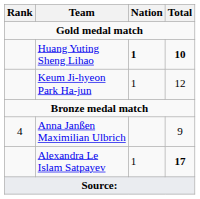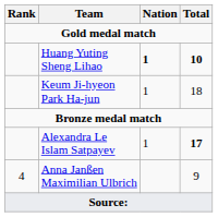Keum Ji-hyeon Park Ha-jun | Total: 12 -> 18
rows swapped: Alexandra Le Islam Satpayev <-> Anna Janßen Maximilian Ulbrich
